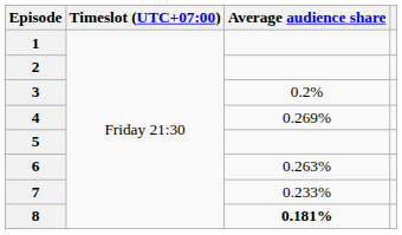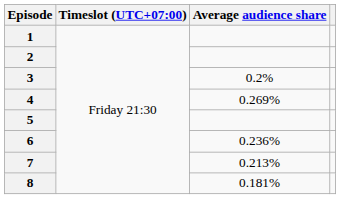6 | Average audience share: 0.263% -> 0.236%
7 | Average audience share: 0.233% -> 0.213%
8 | Average audience share: bold -> normal
